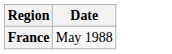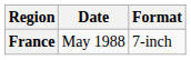+ column: Format | 7-inch
